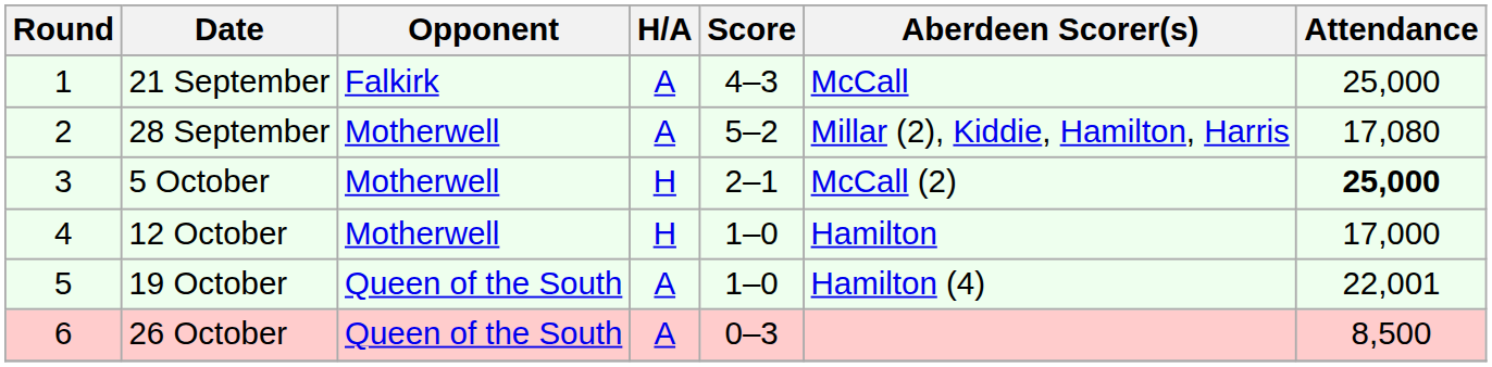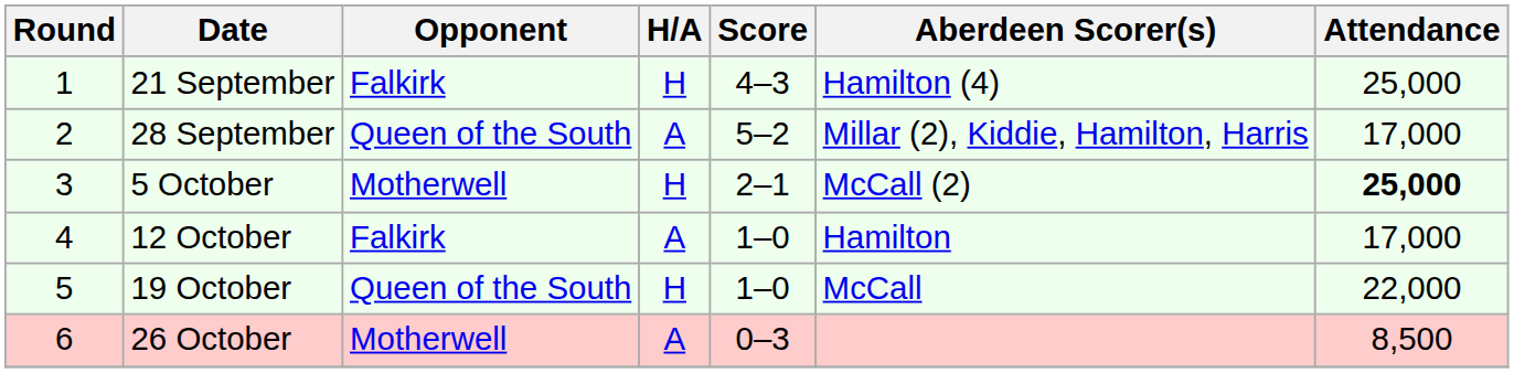21 September | H/A: A -> H
21 September | Aberdeen Scorer(s): McCall -> Hamilton (4)
28 September | Opponent: Motherwell -> Queen of the South
28 September | Attendance: 17,080 -> 17,000
12 October | Opponent: Motherwell -> Falkirk
12 October | H/A: H -> A
19 October | H/A: A -> H
19 October | Aberdeen Scorer(s): Hamilton (4) -> McCall
19 October | Attendance: 22,001 -> 22,000
26 October | Opponent: Queen of the South -> Motherwell
